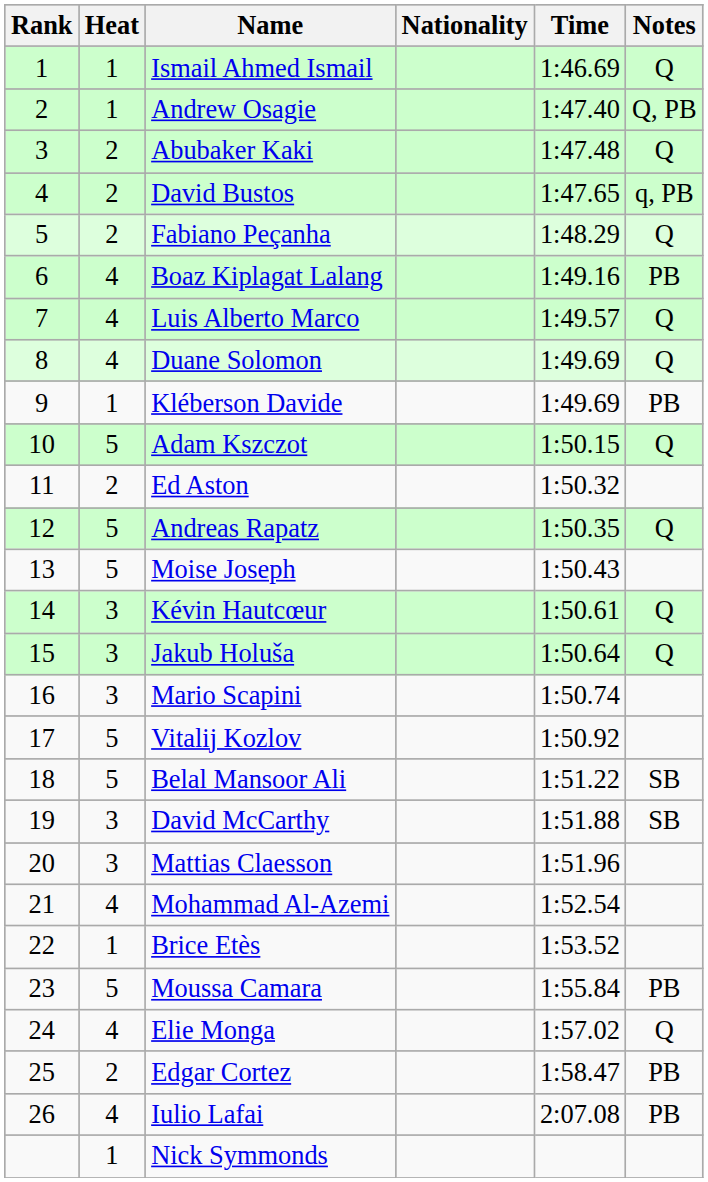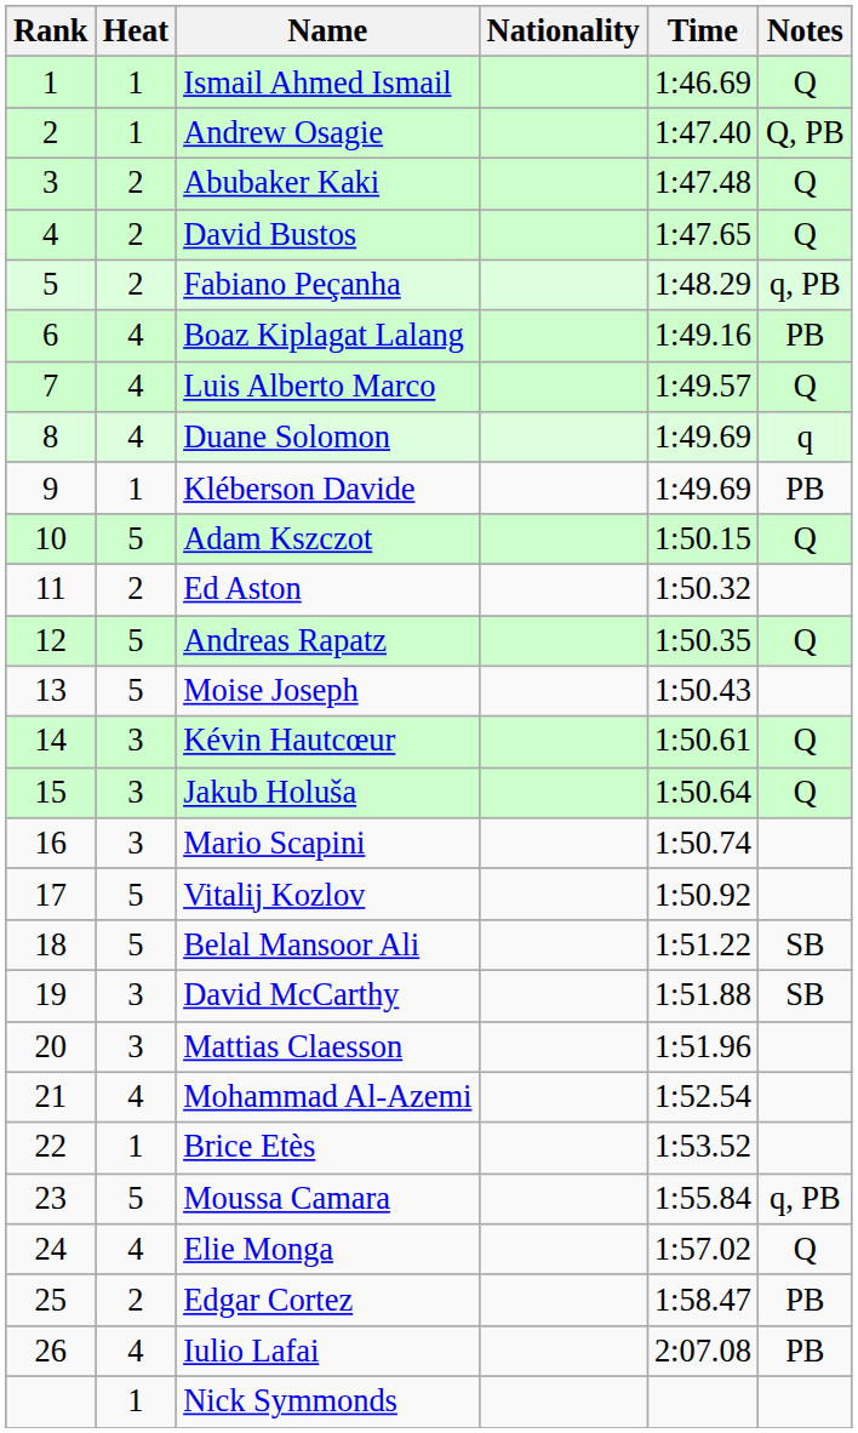David Bustos | Notes: q, PB -> Q
Fabiano Peçanha | Notes: Q -> q, PB
Duane Solomon | Notes: Q -> q
Moussa Camara | Notes: PB -> q, PB
